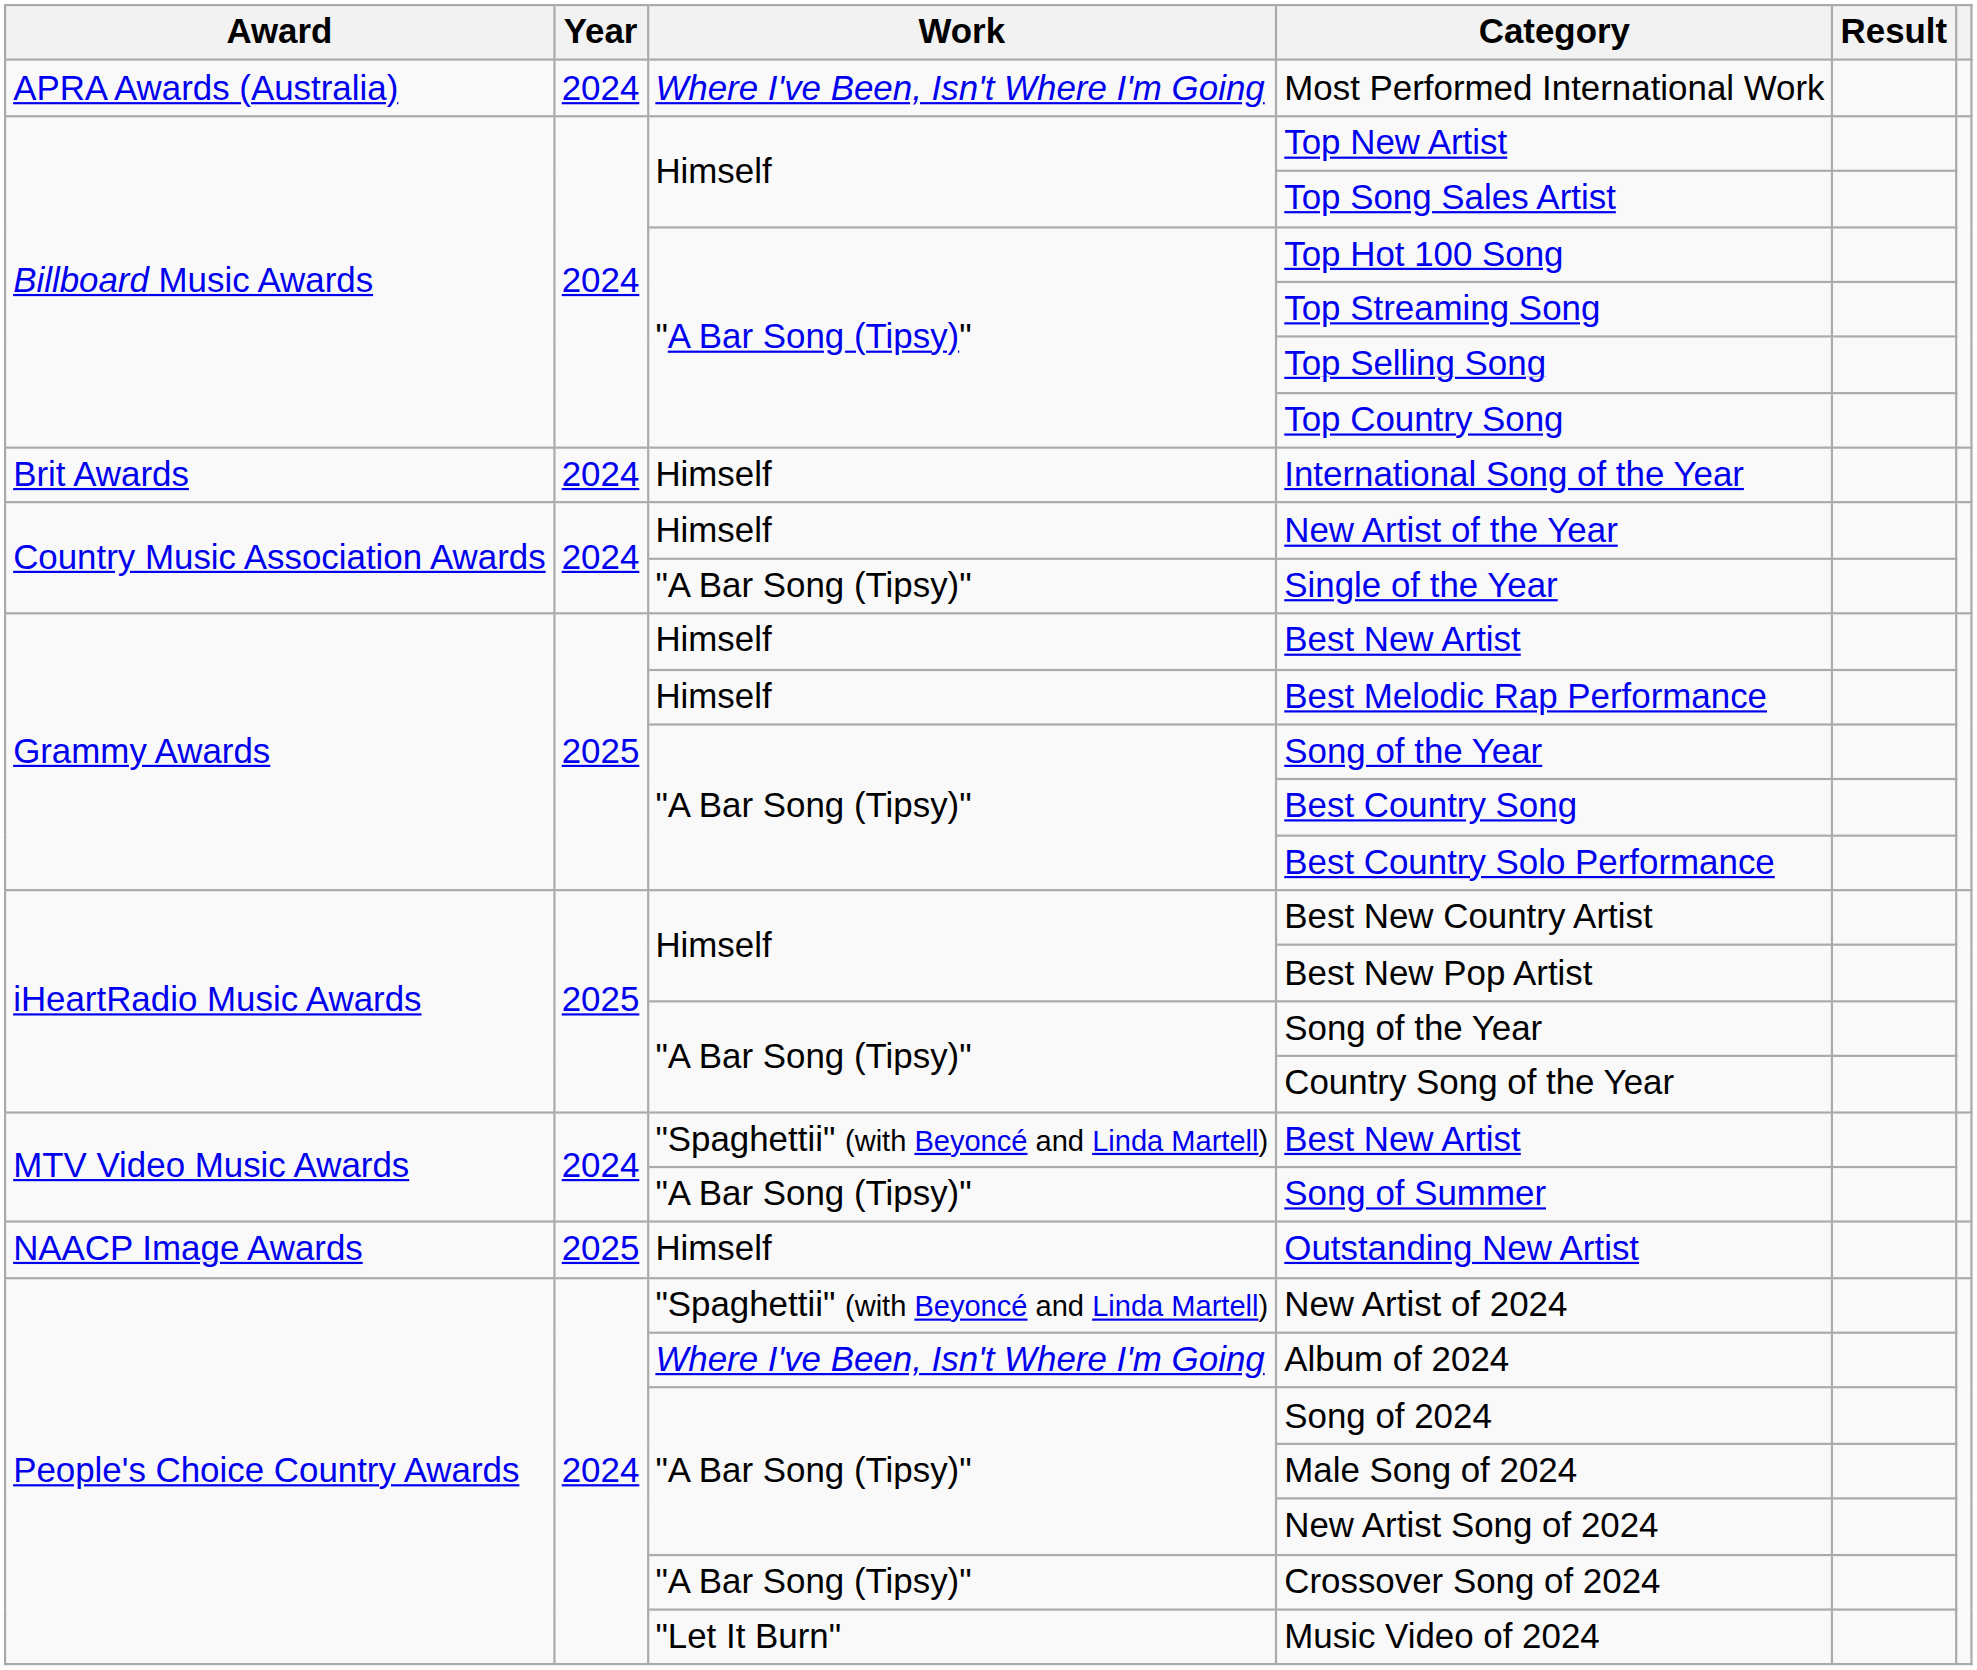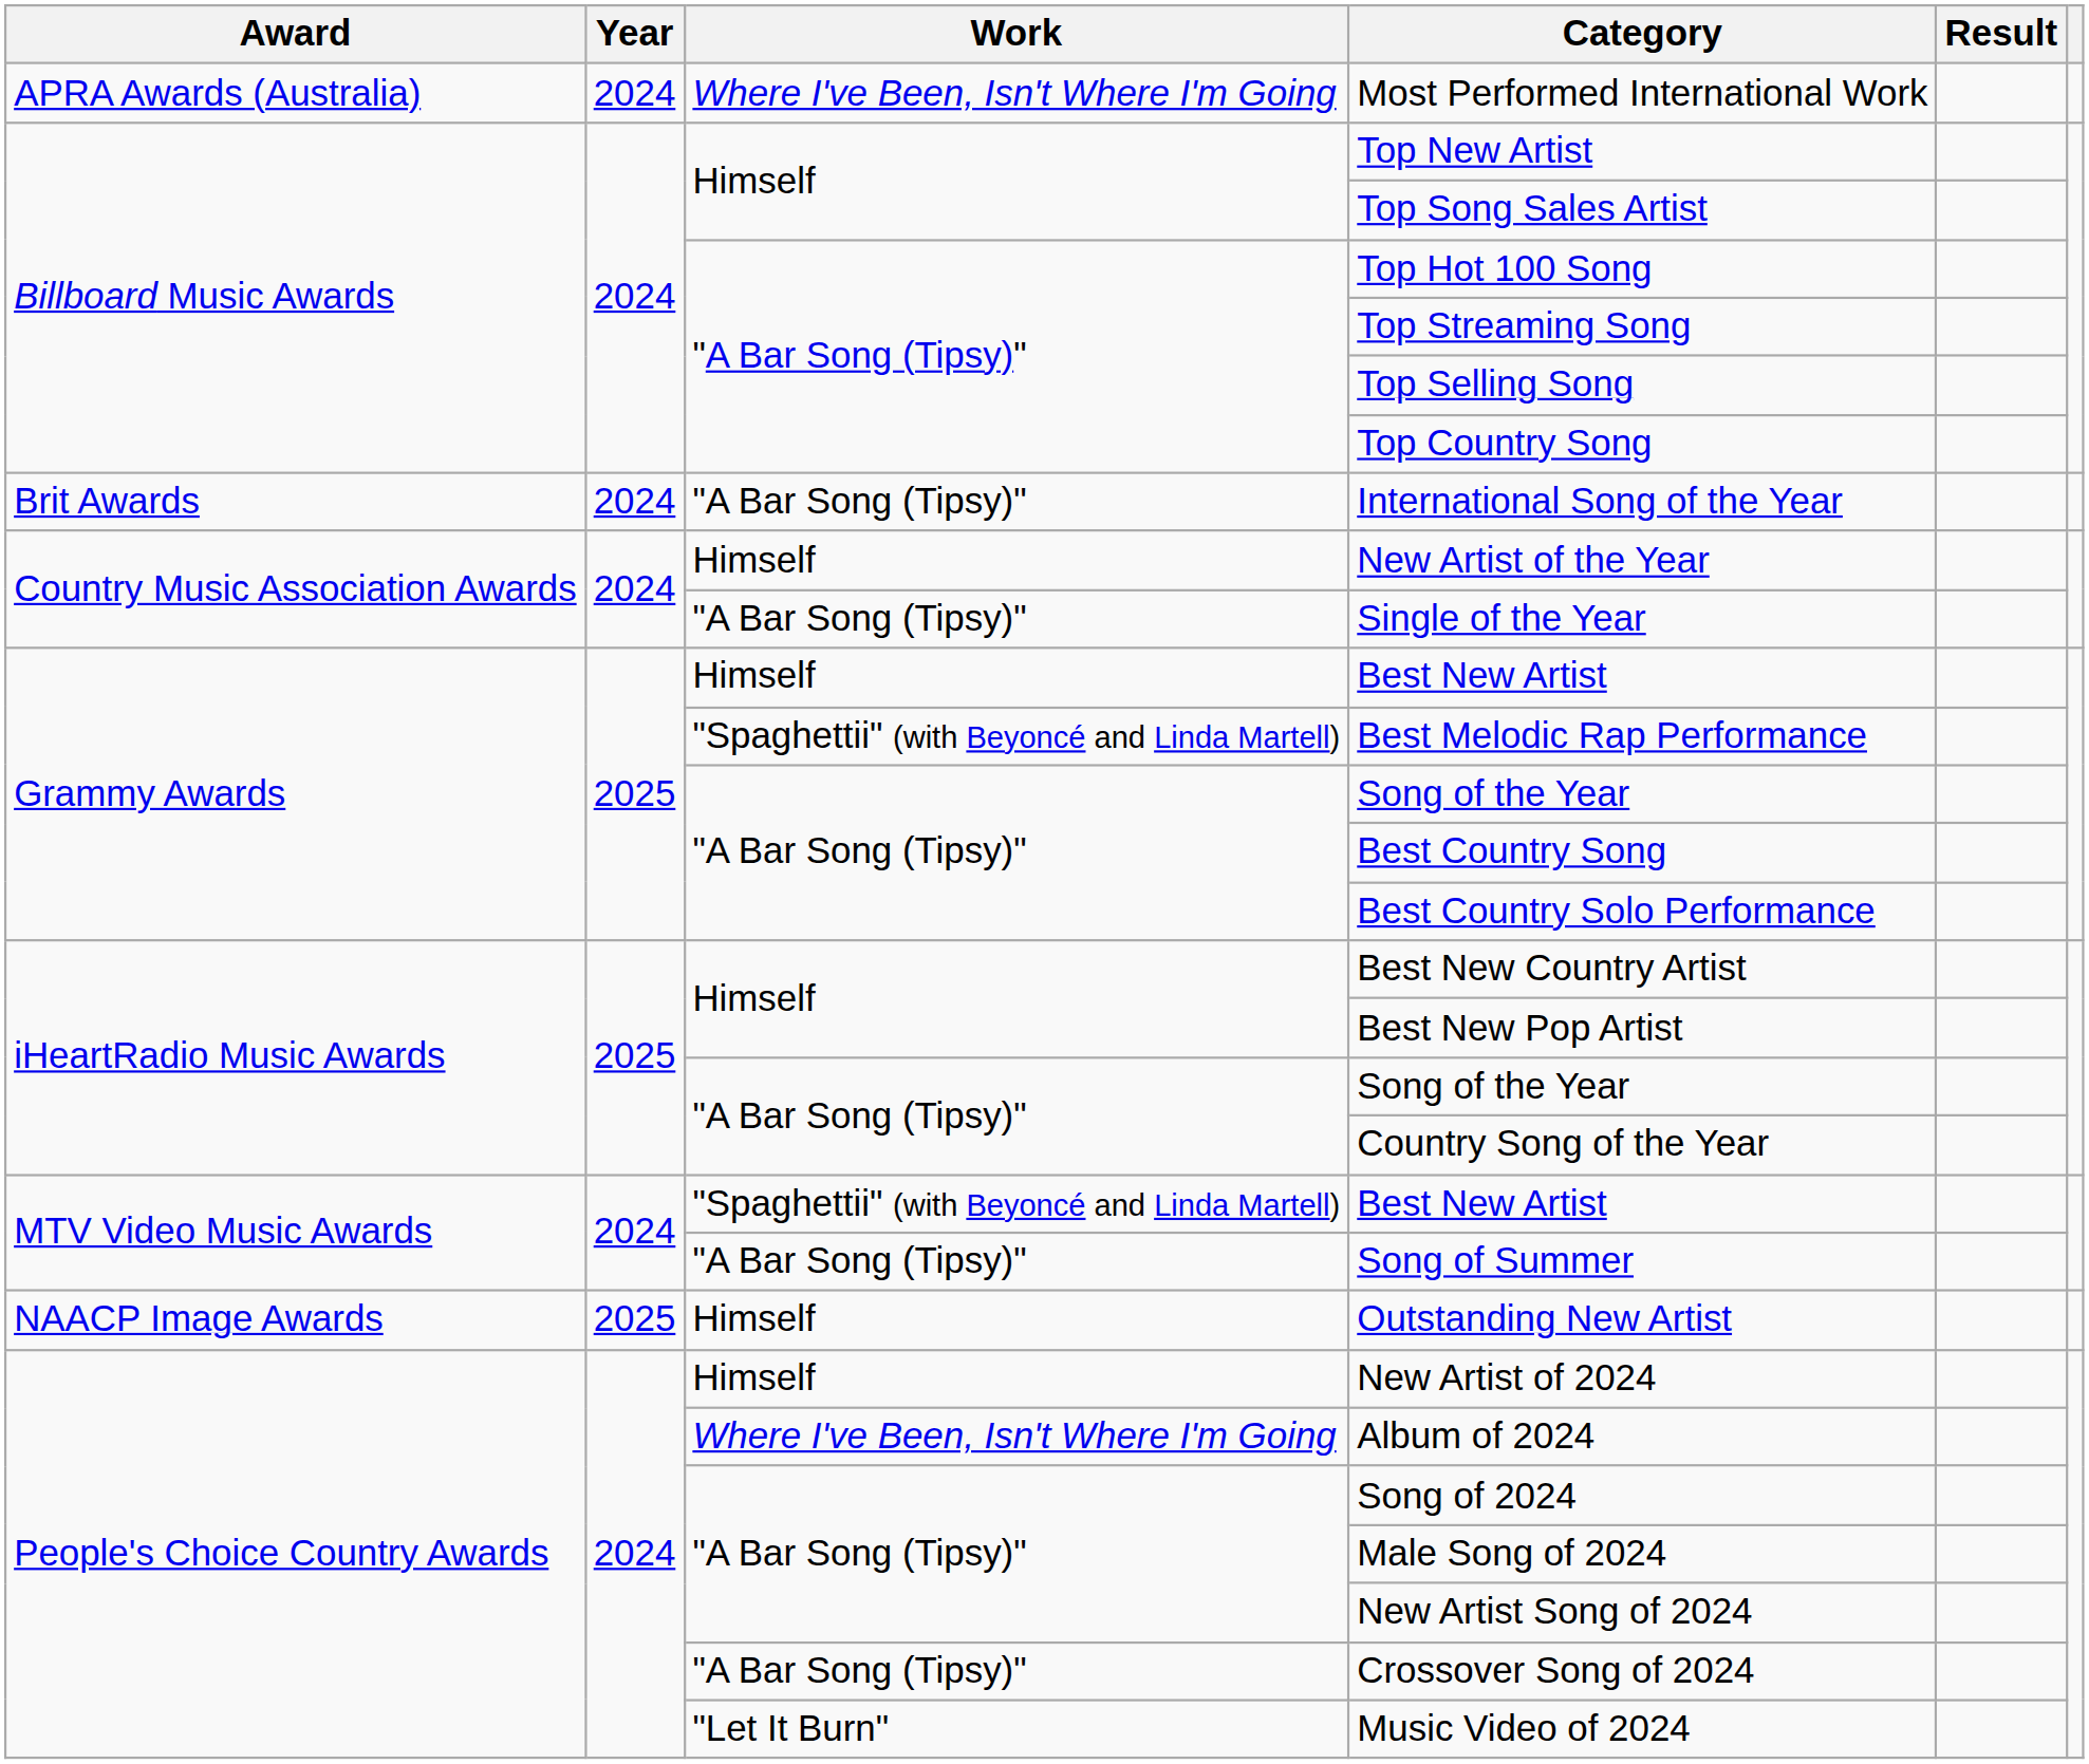International Song of the Year | Work: Himself -> "A Bar Song (Tipsy)"
Best Melodic Rap Performance | Work: Himself -> "Spaghettii" (with Beyoncé and Linda Martell)
New Artist of 2024 | Work: "Spaghettii" (with Beyoncé and Linda Martell) -> Himself
